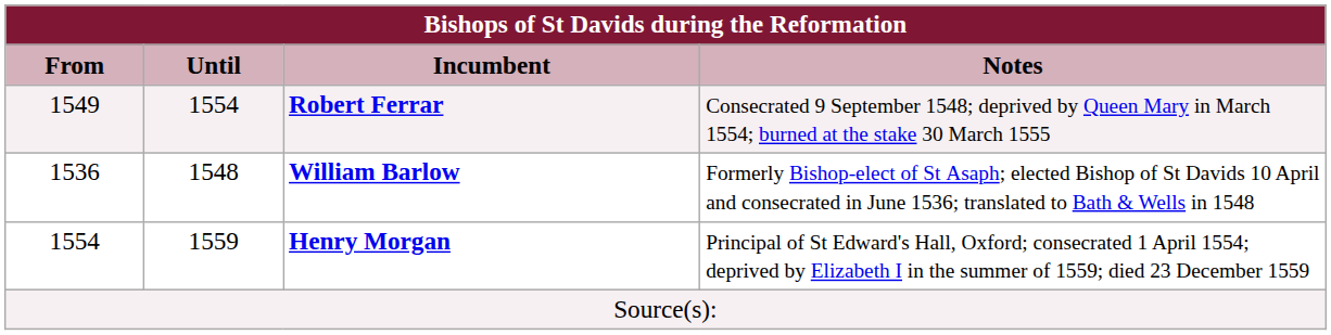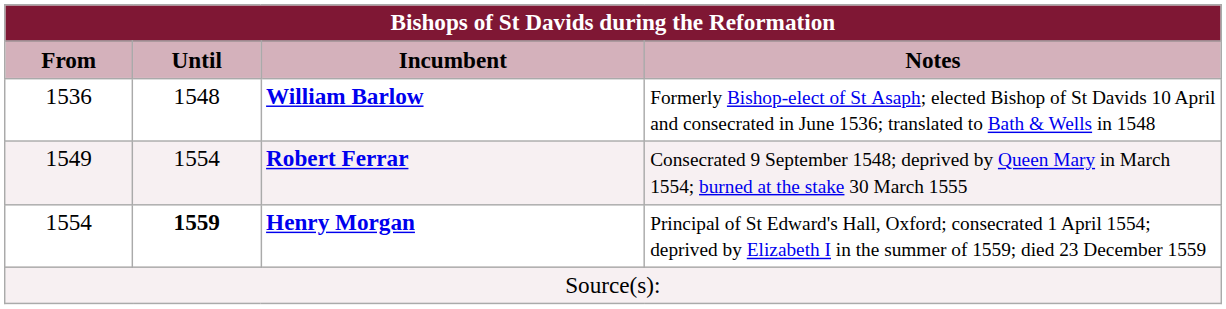rows swapped: William Barlow <-> Robert Ferrar
Henry Morgan | Until: normal -> bold
